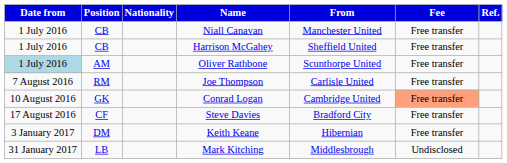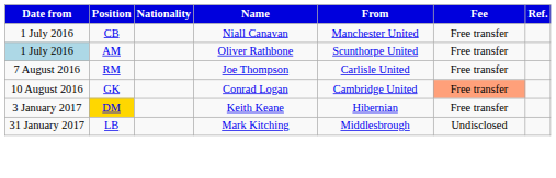- row: 1 July 2016 | CB | Harrison McGahey | Sheffield United | Free transfer
- row: 17 August 2016 | CF | Steve Davies | Bradford City | Free transfer
Keith Keane | Position: no background -> gold background
